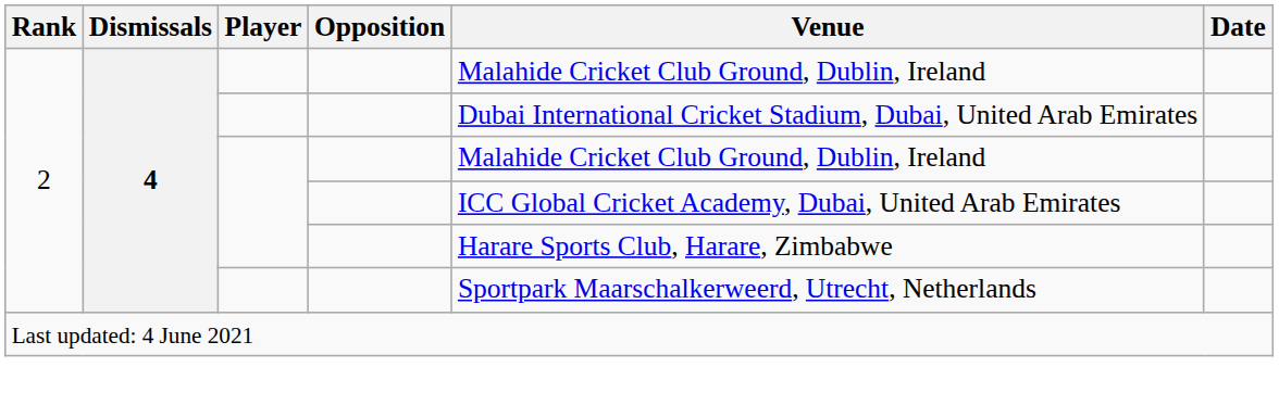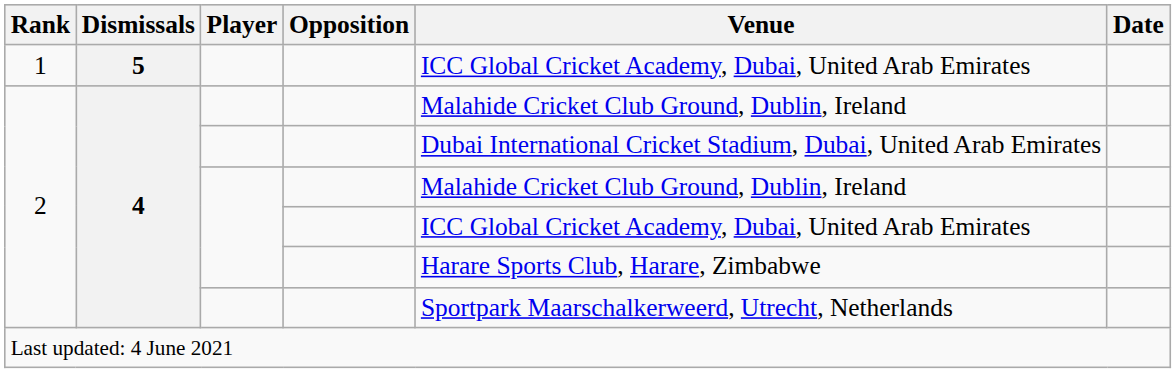+ row: 1 | 5 | ICC Global Cricket Academy, Dubai, United Arab Emirates
